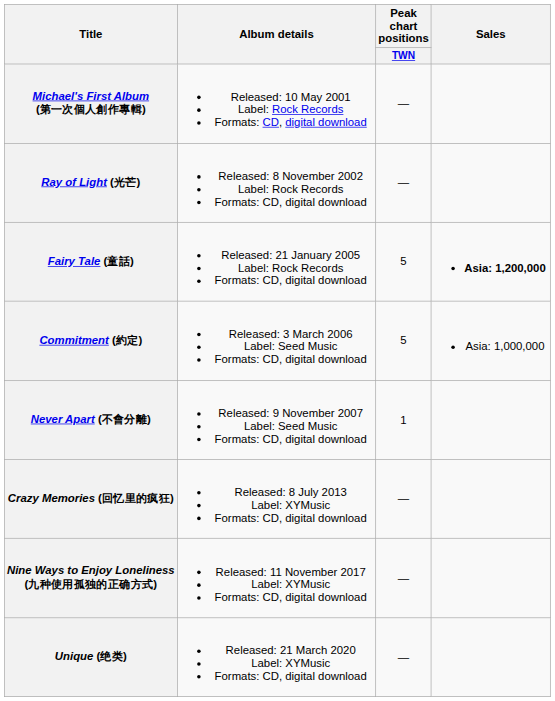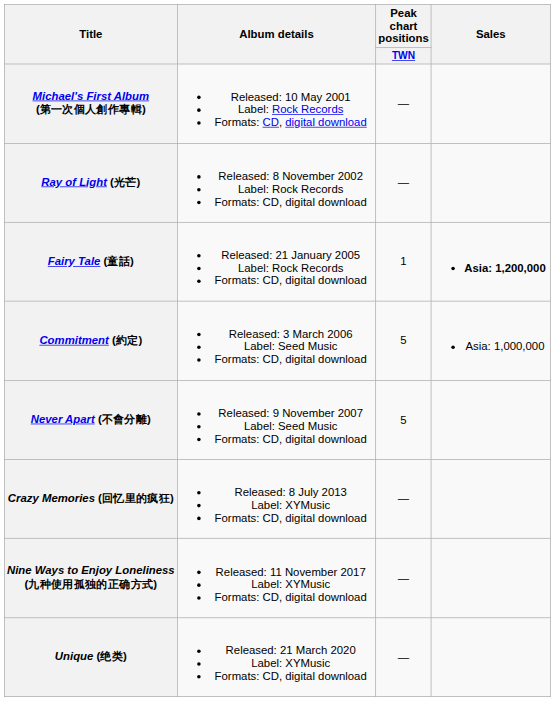Fairy Tale (童話) | Peak chart positions / TWN: 5 -> 1
Never Apart (不會分離) | Peak chart positions / TWN: 1 -> 5
